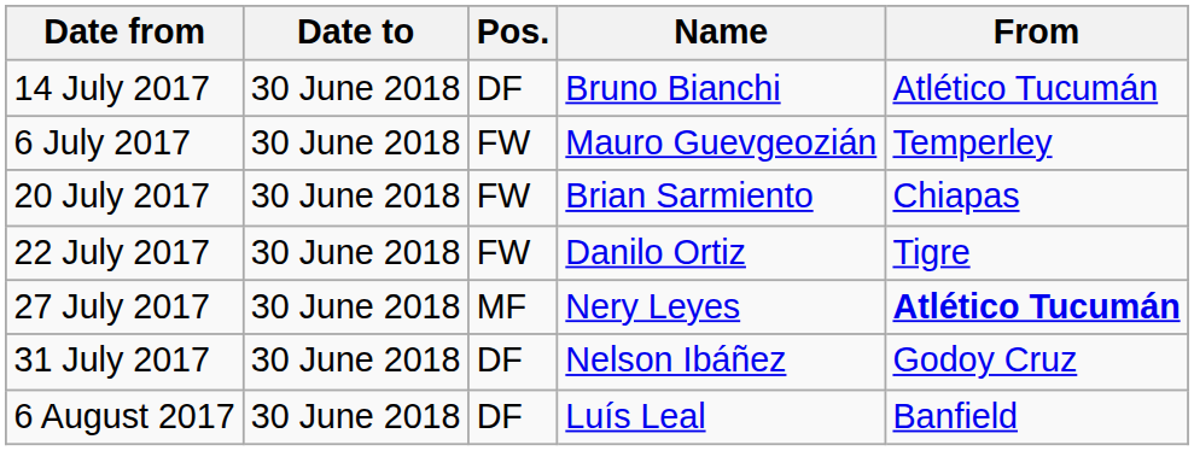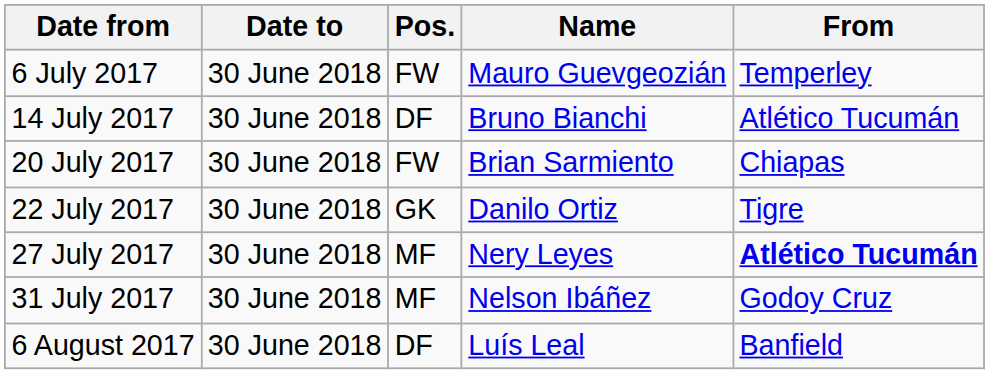rows swapped: 6 July 2017 <-> 14 July 2017
22 July 2017 | Pos.: FW -> GK
31 July 2017 | Pos.: DF -> MF
